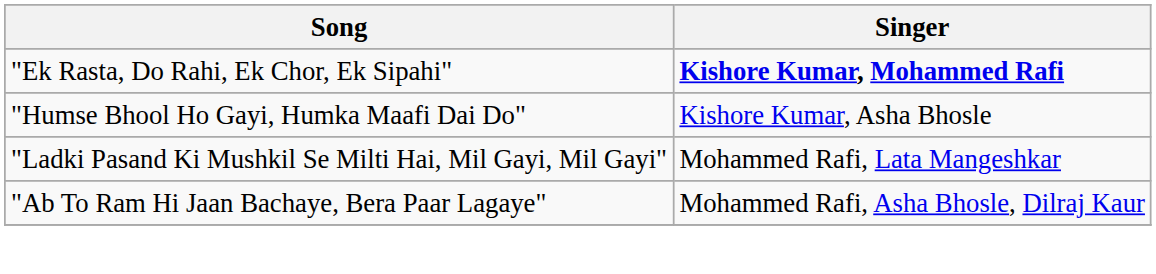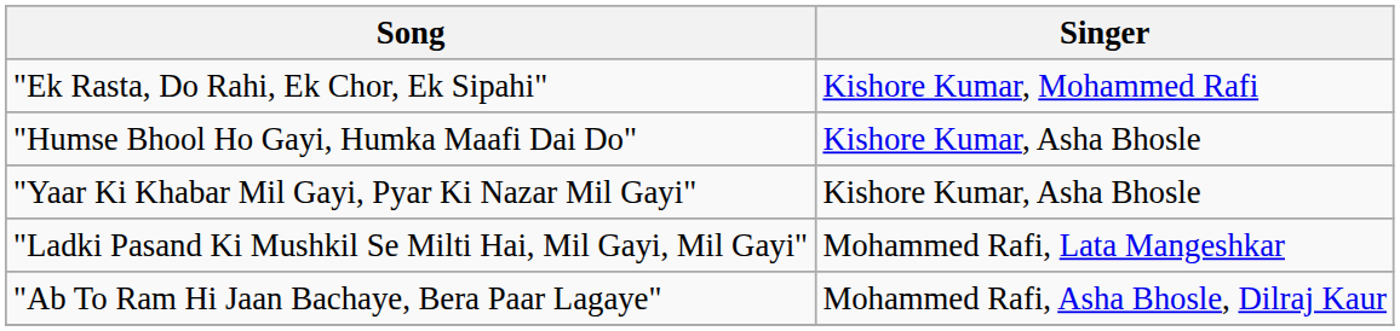"Ek Rasta, Do Rahi, Ek Chor, Ek Sipahi" | Singer: bold -> normal
+ row: "Yaar Ki Khabar Mil Gayi, Pyar Ki Nazar Mil Gayi" | Kishore Kumar, Asha Bhosle
